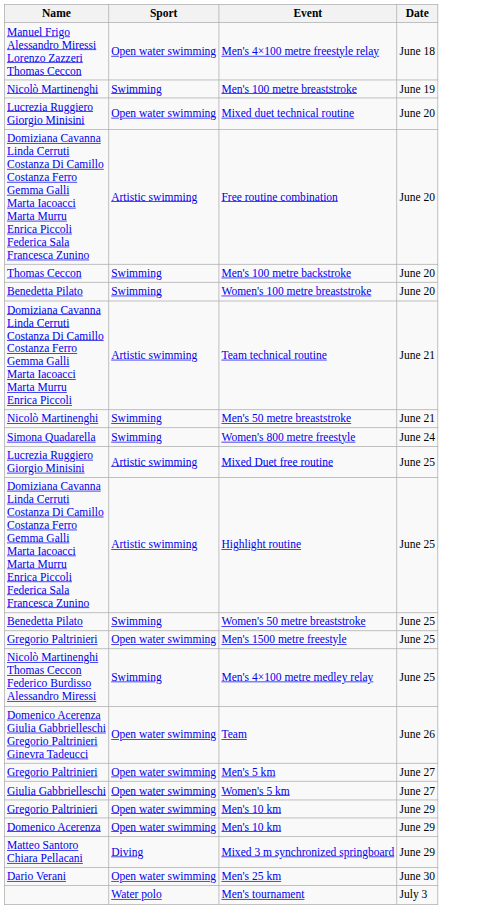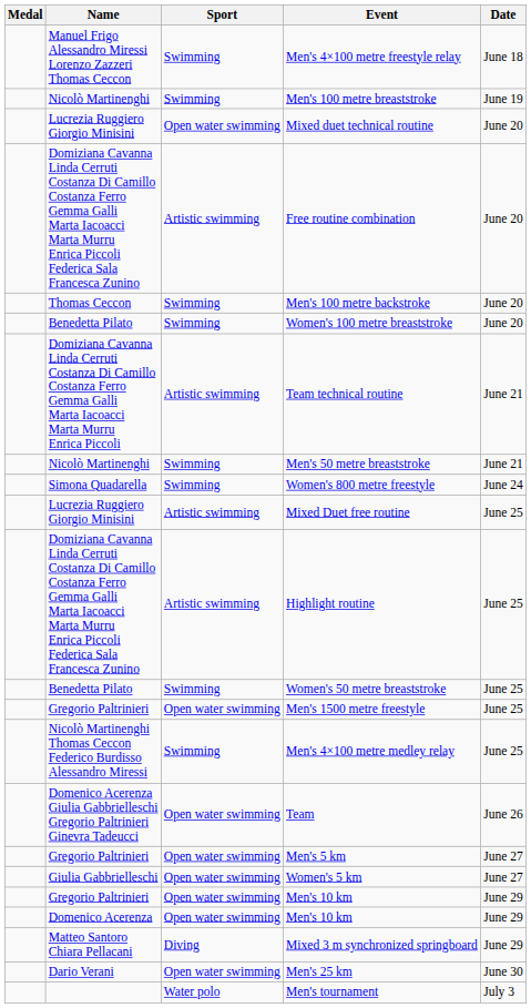+ column: Medal
Men's 4×100 metre freestyle relay | Sport: Open water swimming -> Swimming
